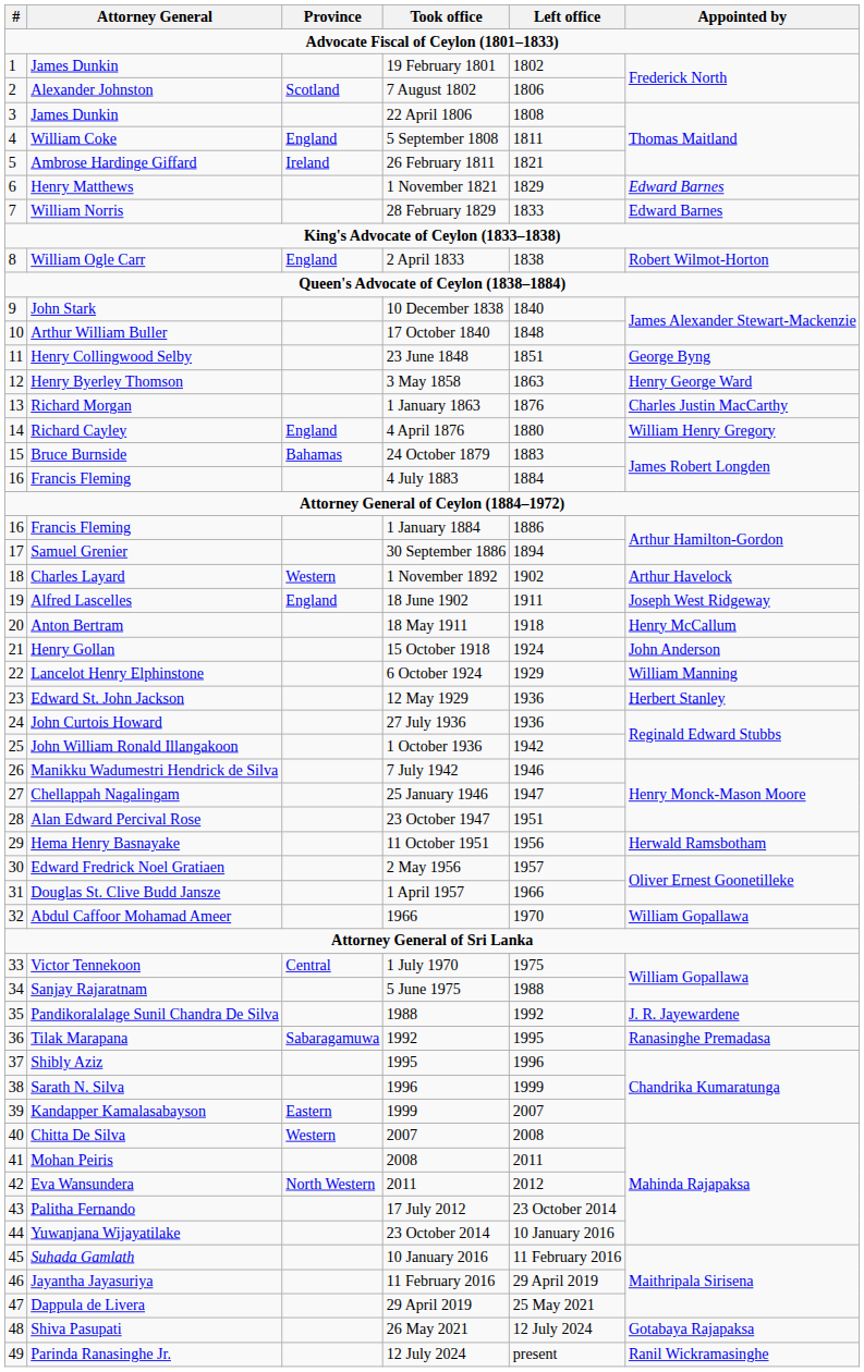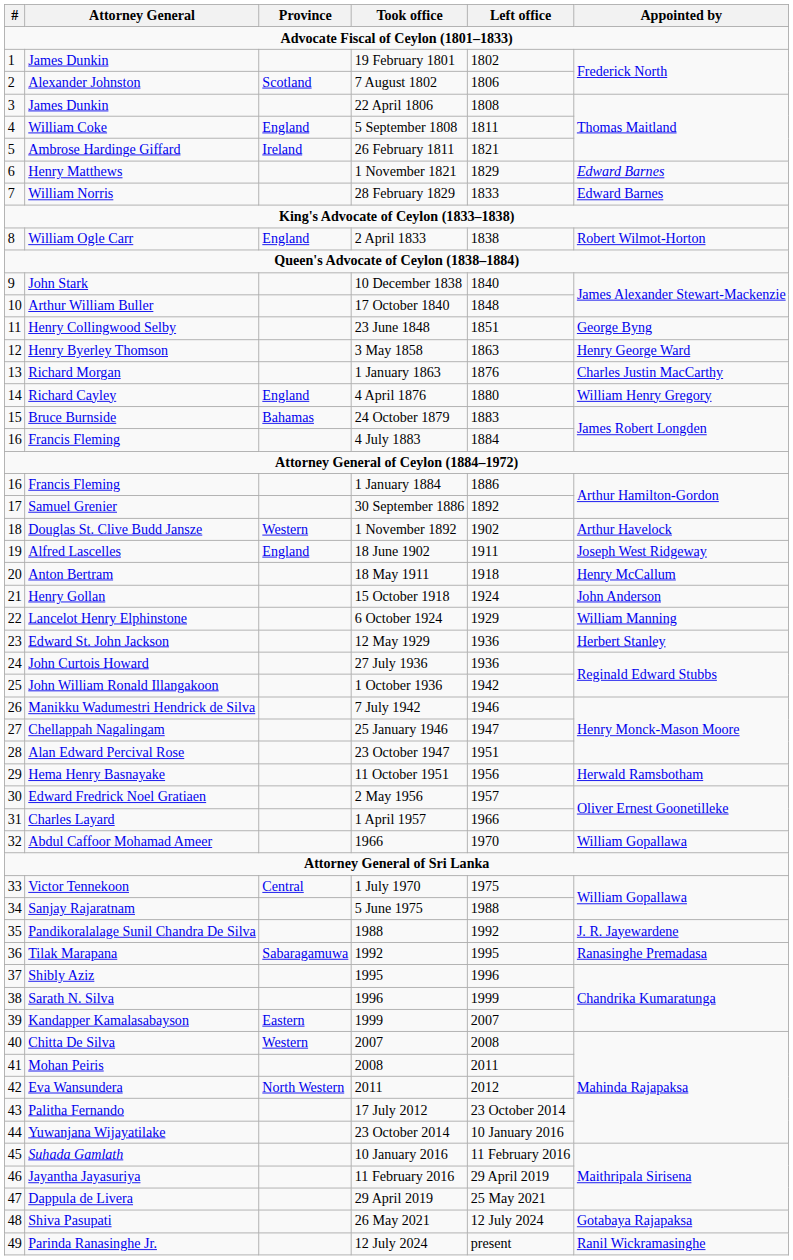30 September 1886 | Left office: 1894 -> 1892
1 November 1892 | Attorney General: Charles Layard -> Douglas St. Clive Budd Jansze
1 April 1957 | Attorney General: Douglas St. Clive Budd Jansze -> Charles Layard
